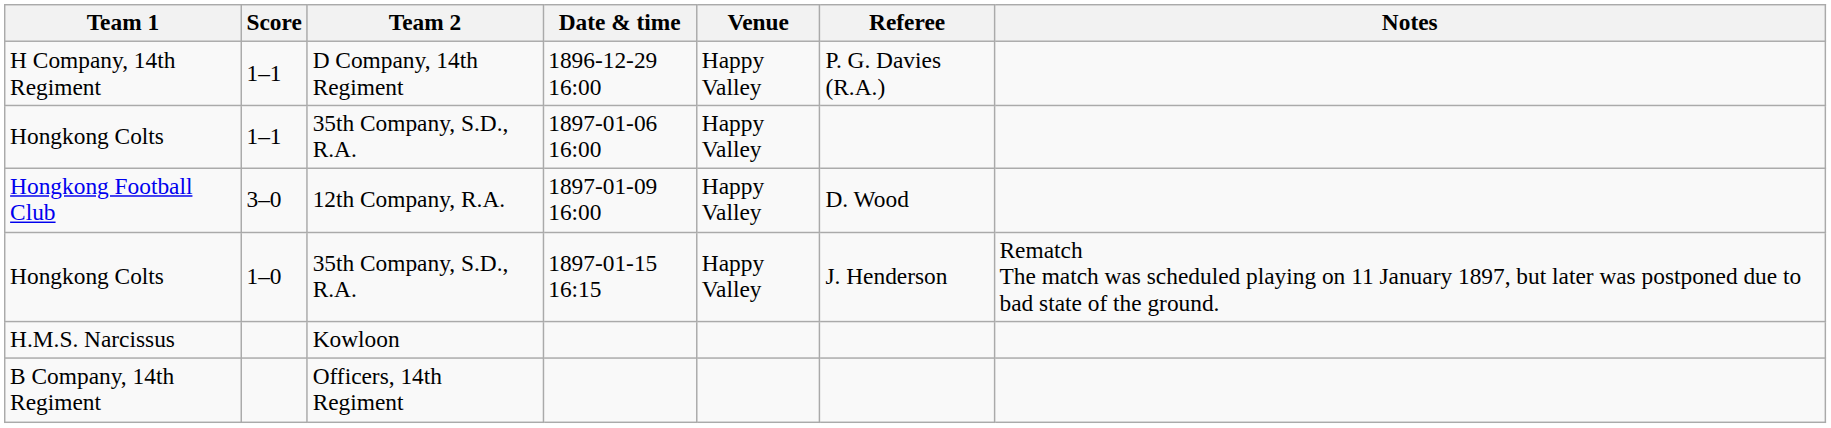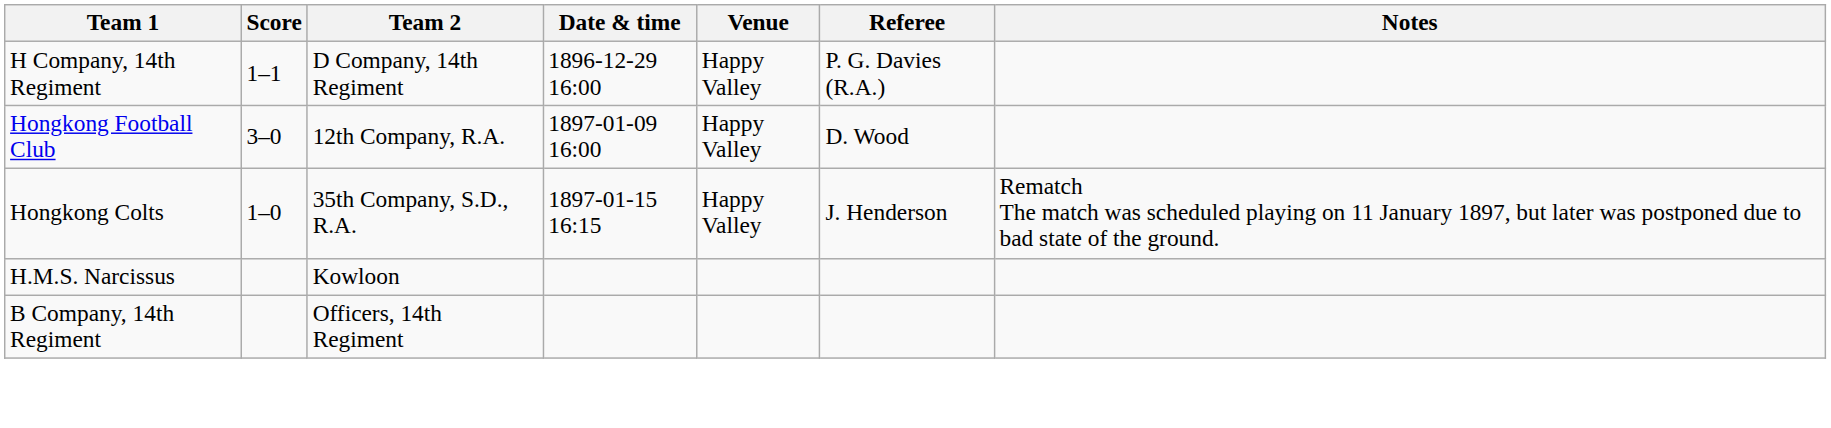- row: Hongkong Colts | 1–1 | 35th Company, S.D., R.A. | 1897-01-06 16:00 | Happy Valley
